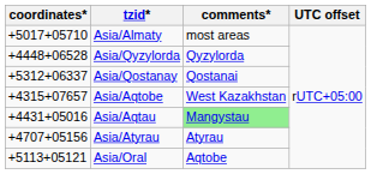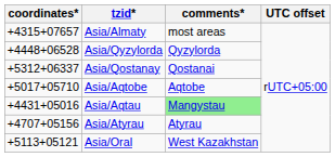Asia/Almaty | coordinates*: +5017+05710 -> +4315+07657
Asia/Aqtobe | coordinates*: +4315+07657 -> +5017+05710
Asia/Aqtobe | comments*: West Kazakhstan -> Aqtobe
Asia/Oral | comments*: Aqtobe -> West Kazakhstan
